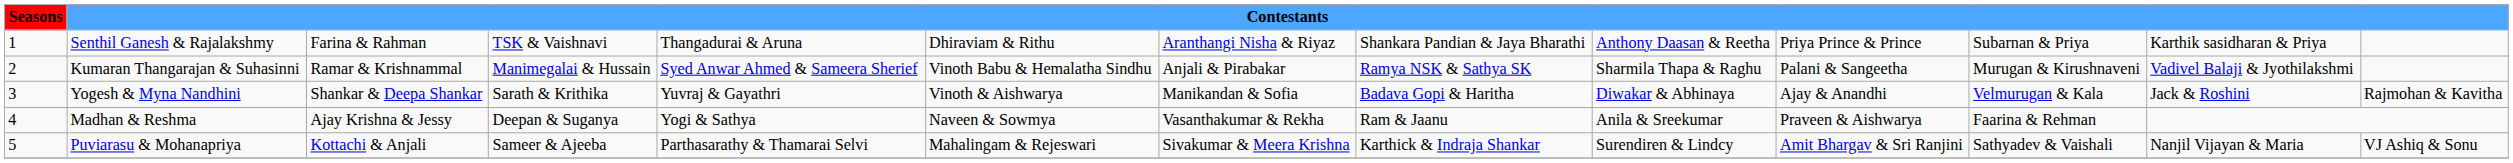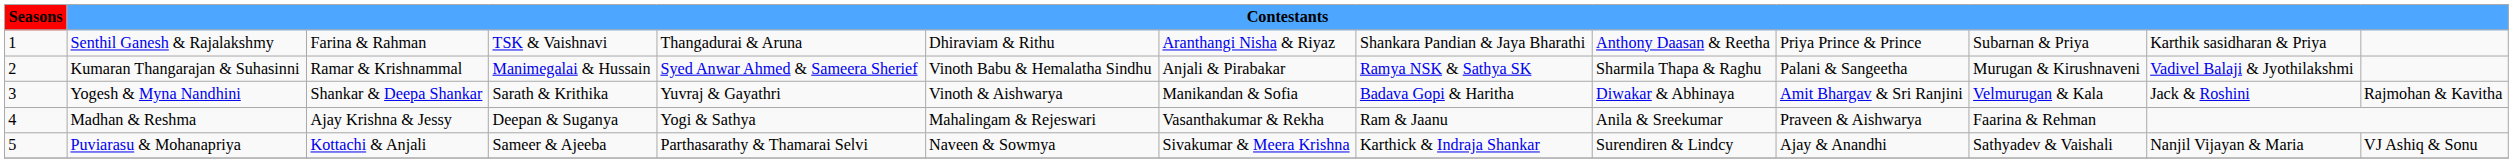Yogesh & Myna Nandhini | column 10: Ajay & Anandhi -> Amit Bhargav & Sri Ranjini
Madhan & Reshma | column 6: Naveen & Sowmya -> Mahalingam & Rejeswari
Puviarasu & Mohanapriya | column 6: Mahalingam & Rejeswari -> Naveen & Sowmya
Puviarasu & Mohanapriya | column 10: Amit Bhargav & Sri Ranjini -> Ajay & Anandhi
